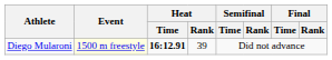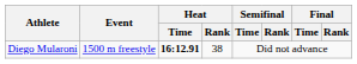Diego Mularoni | Event: lightyellow background -> no background
Diego Mularoni | Heat / Rank: 39 -> 38
